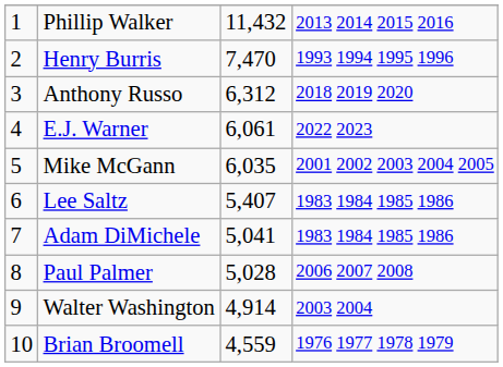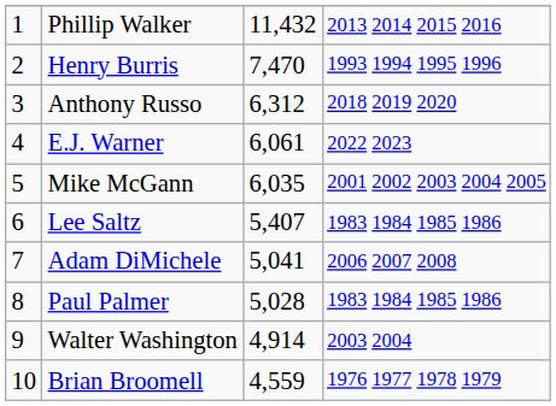Adam DiMichele | column 4: 1983 1984 1985 1986 -> 2006 2007 2008
Paul Palmer | column 4: 2006 2007 2008 -> 1983 1984 1985 1986
